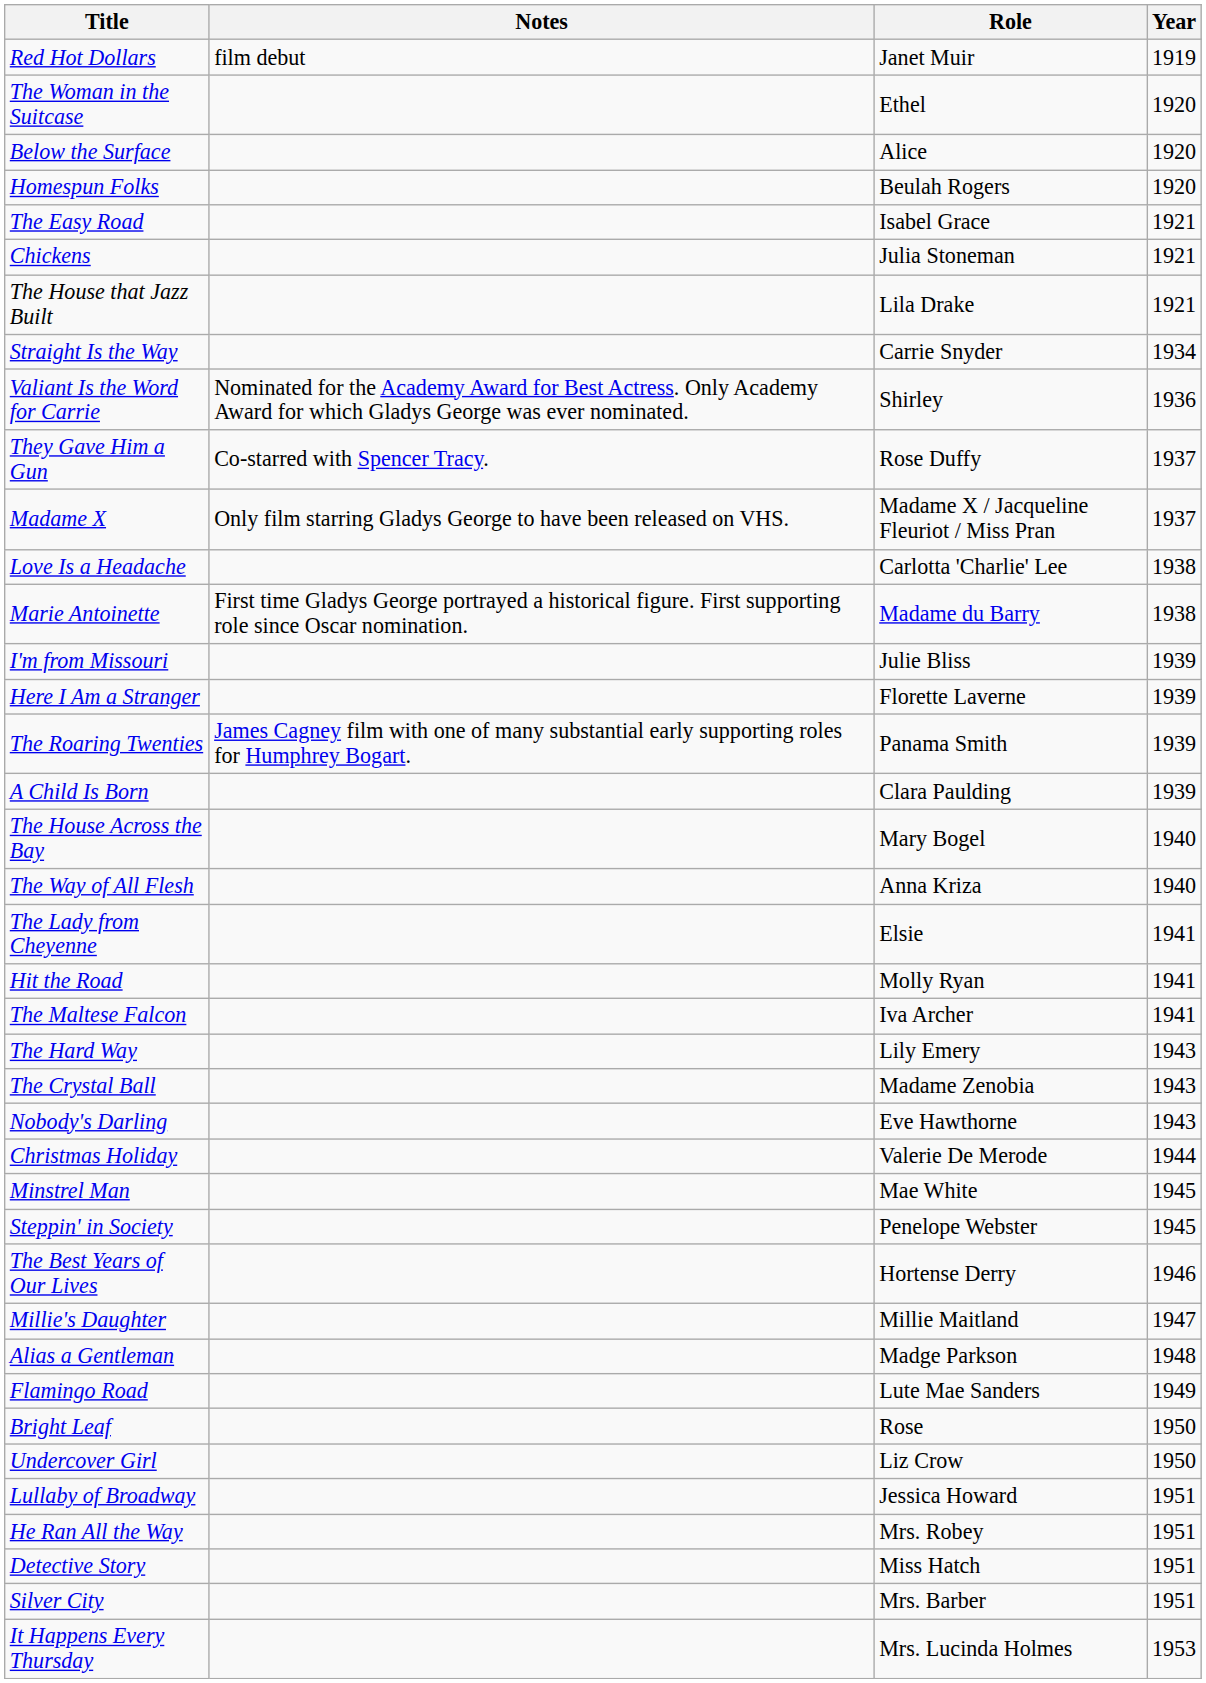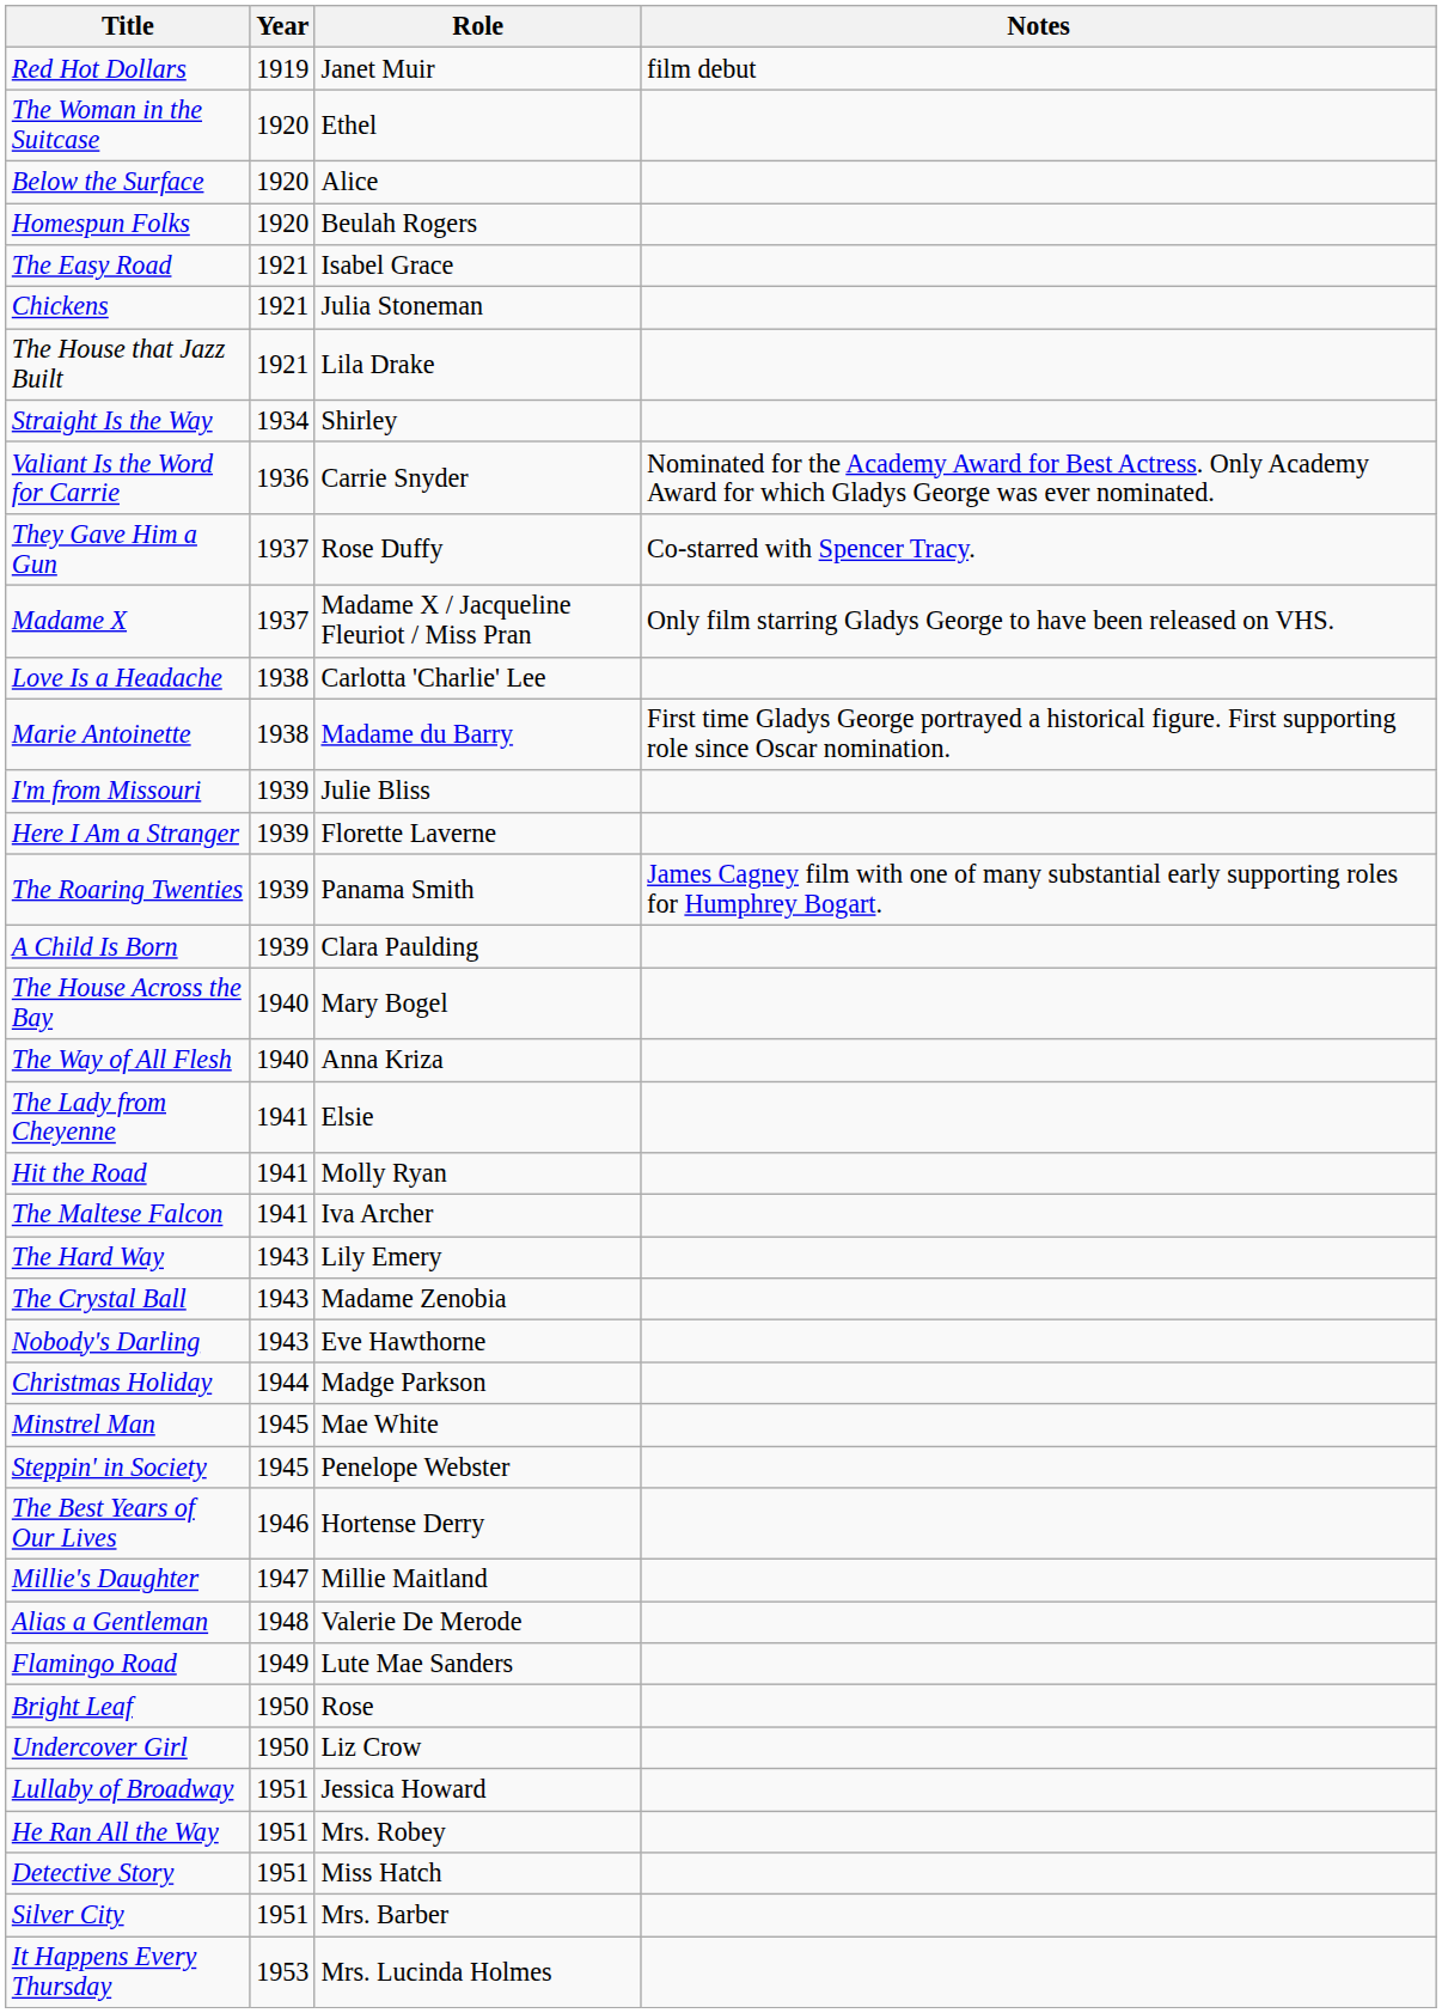columns swapped: Year <-> Notes
Straight Is the Way | Role: Carrie Snyder -> Shirley
Valiant Is the Word for Carrie | Role: Shirley -> Carrie Snyder
Christmas Holiday | Role: Valerie De Merode -> Madge Parkson
Alias a Gentleman | Role: Madge Parkson -> Valerie De Merode
